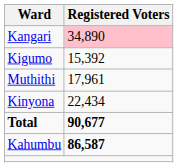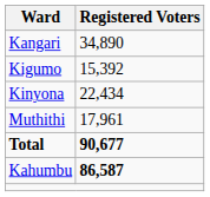Kangari | Registered Voters: pink background -> no background
rows swapped: Kinyona <-> Muthithi
